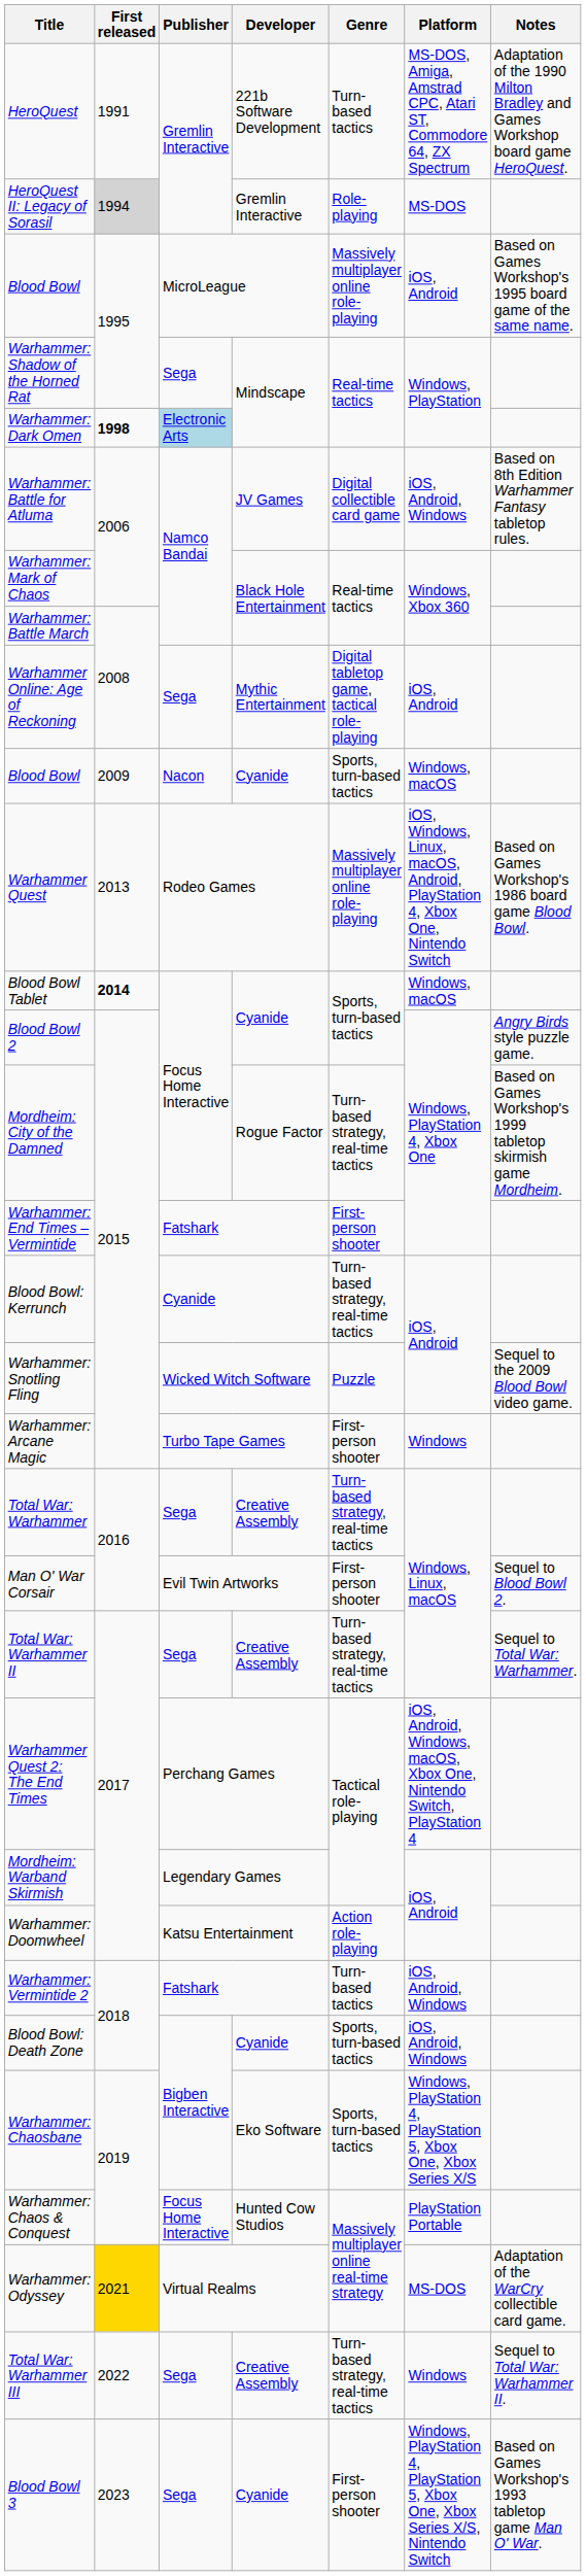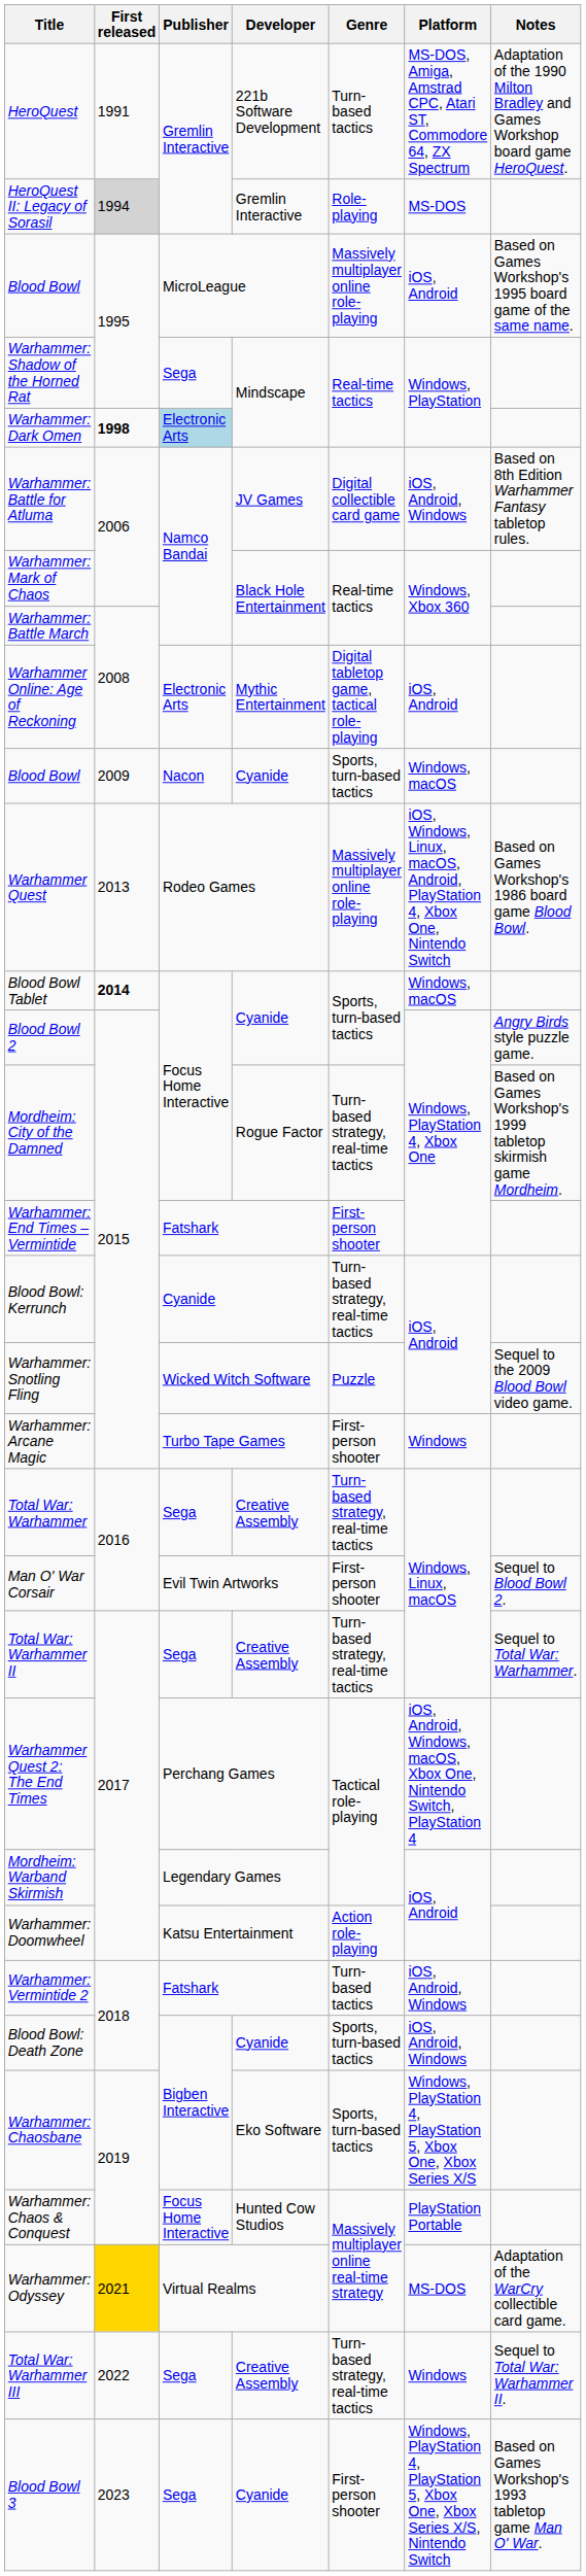Warhammer Online: Age of Reckoning | Publisher: Sega -> Electronic Arts
